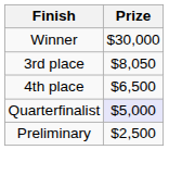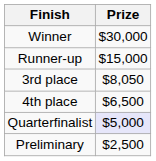+ row: Runner-up | $15,000
